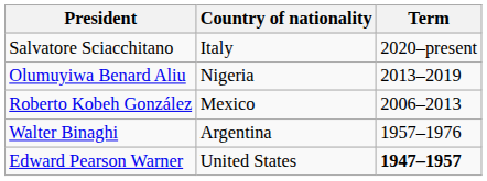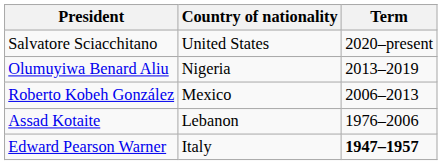Salvatore Sciacchitano | Country of nationality: Italy -> United States
+ row: Assad Kotaite | Lebanon | 1976–2006
- row: Walter Binaghi | Argentina | 1957–1976
Edward Pearson Warner | Country of nationality: United States -> Italy
